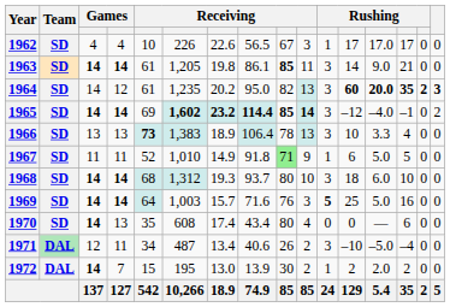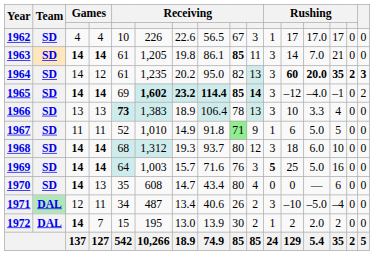1963 | column 13: 9.0 -> 7.0
1968 | column 10: 10 -> 12
1970 | column 7: 17.4 -> 14.7
